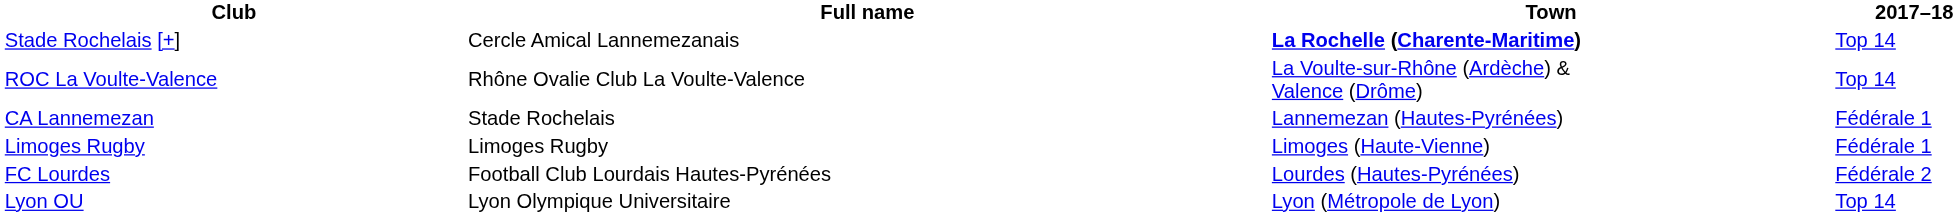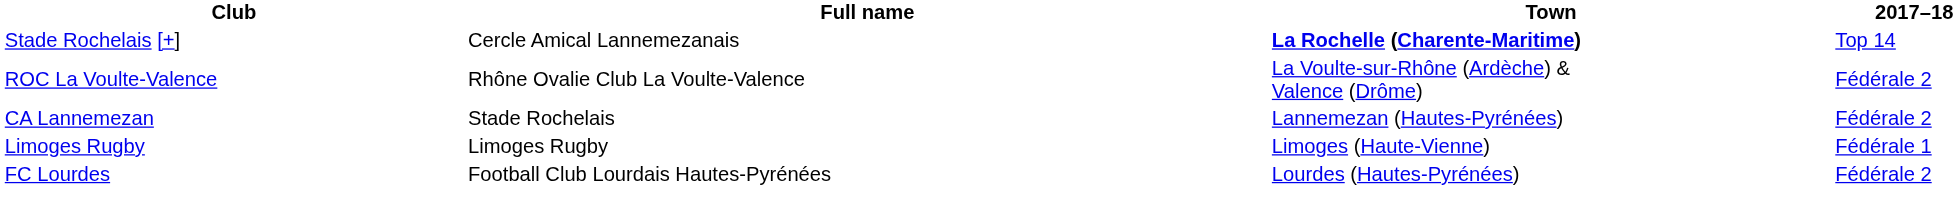ROC La Voulte-Valence | 2017–18: Top 14 -> Fédérale 2
CA Lannemezan | 2017–18: Fédérale 1 -> Fédérale 2
- row: Lyon OU | Lyon Olympique Universitaire | Lyon (Métropole de Lyon) | Top 14
